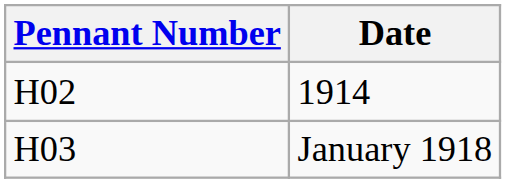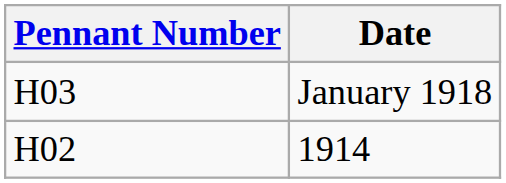rows swapped: 1914 <-> January 1918
